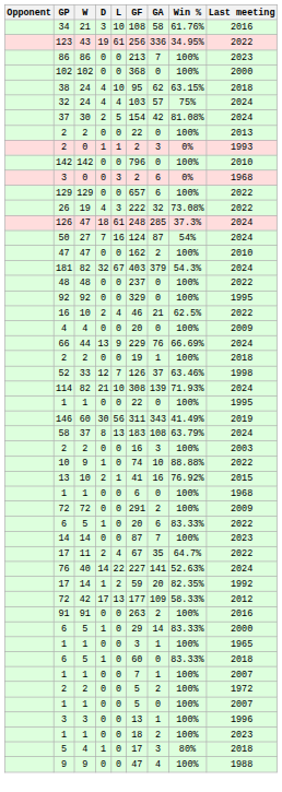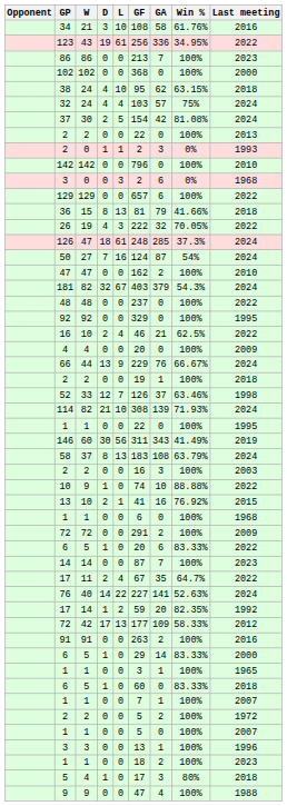+ row: 36 | 15 | 8 | 13 | 81 | 79 | 41.66% | 2018
26 | Win %: 73.08% -> 70.05%
66 | Win %: 66.69% -> 66.67%
